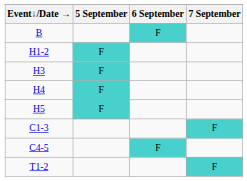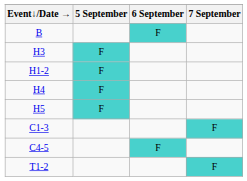rows swapped: H1-2 <-> H3
